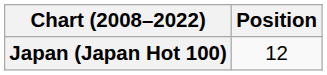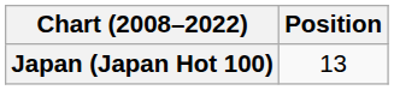Japan (Japan Hot 100) | Position: 12 -> 13
